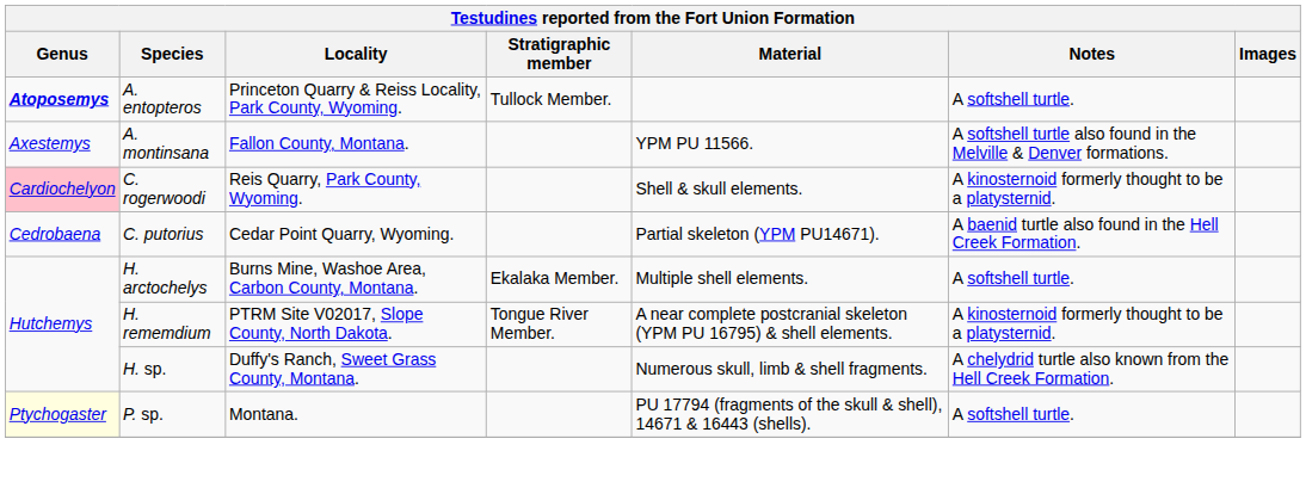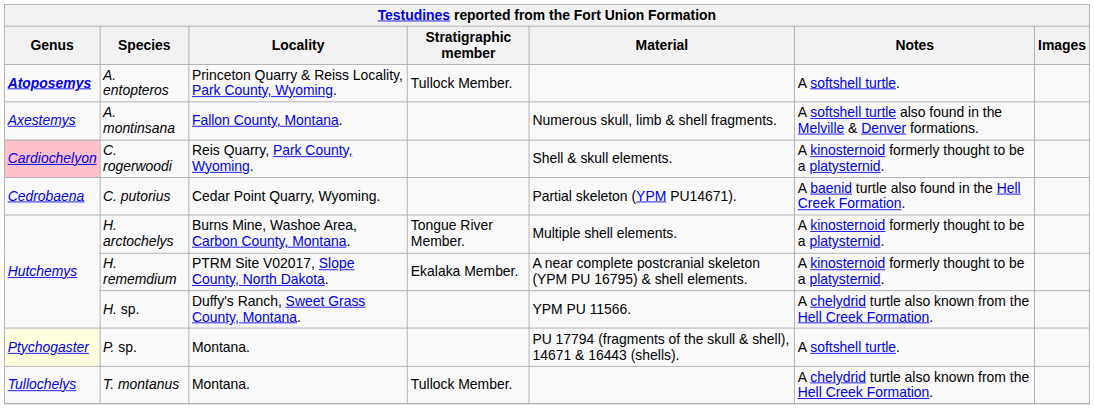A. montinsana | Material: YPM PU 11566. -> Numerous skull, limb & shell fragments.
H. arctochelys | Stratigraphic member: Ekalaka Member. -> Tongue River Member.
H. arctochelys | Notes: A softshell turtle. -> A kinosternoid formerly thought to be a platysternid.
H. rememdium | Stratigraphic member: Tongue River Member. -> Ekalaka Member.
H. sp. | Material: Numerous skull, limb & shell fragments. -> YPM PU 11566.
+ row: Tullochelys | T. montanus | Montana. | Tullock Member. | A chelydrid turtle also known from the Hell Creek Formation.
